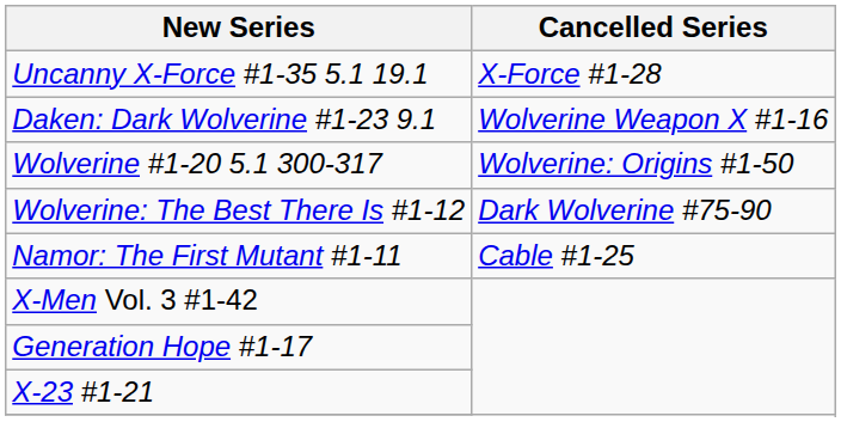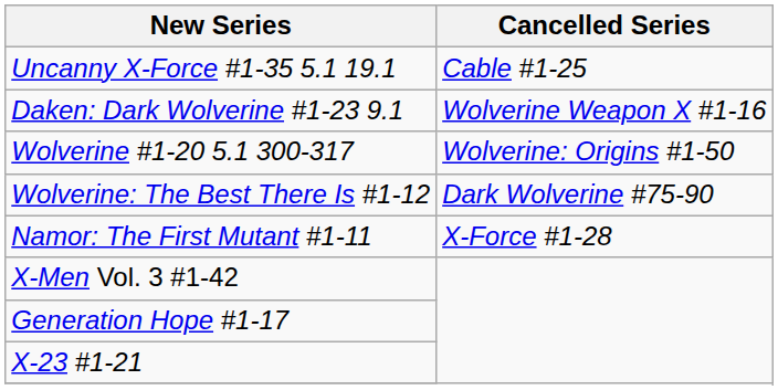Uncanny X-Force #1-35 5.1 19.1 | Cancelled Series: X-Force #1-28 -> Cable #1-25
Namor: The First Mutant #1-11 | Cancelled Series: Cable #1-25 -> X-Force #1-28
